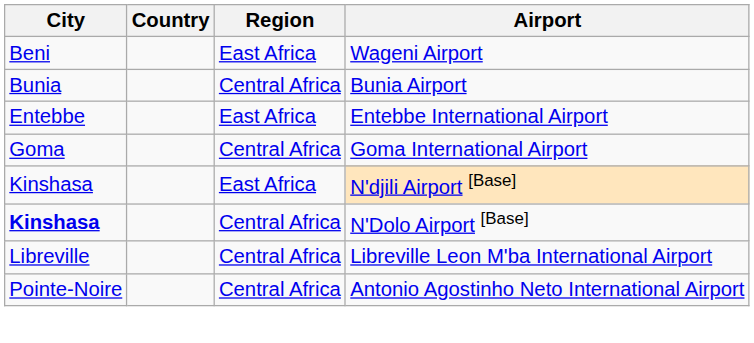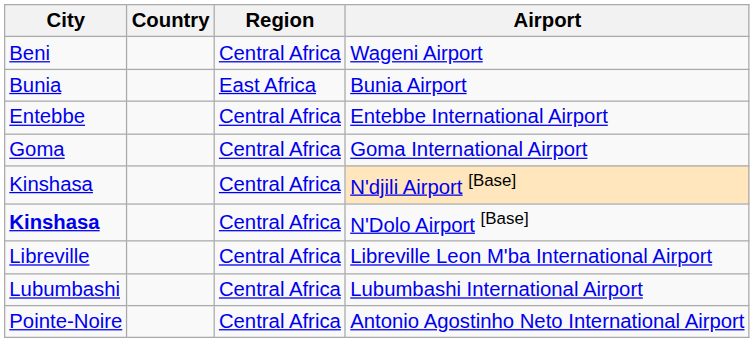Wageni Airport | Region: East Africa -> Central Africa
Bunia Airport | Region: Central Africa -> East Africa
Entebbe International Airport | Region: East Africa -> Central Africa
N'djili Airport [Base] | Region: East Africa -> Central Africa
+ row: Lubumbashi | Central Africa | Lubumbashi International Airport
